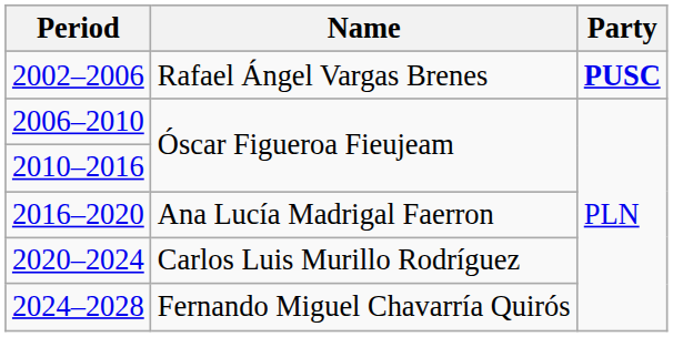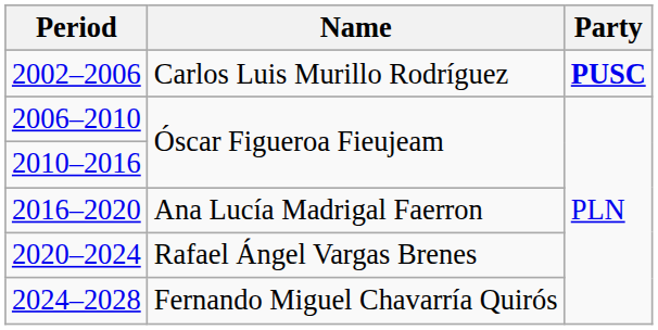2002–2006 | Name: Rafael Ángel Vargas Brenes -> Carlos Luis Murillo Rodríguez
2020–2024 | Name: Carlos Luis Murillo Rodríguez -> Rafael Ángel Vargas Brenes
